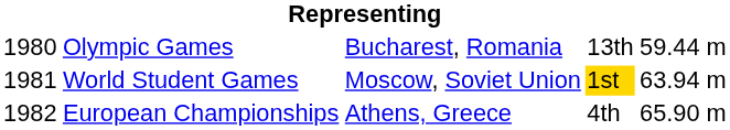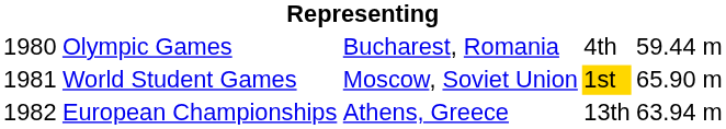Olympic Games | column 4: 13th -> 4th
World Student Games | column 5: 63.94 m -> 65.90 m
European Championships | column 4: 4th -> 13th
European Championships | column 5: 65.90 m -> 63.94 m
